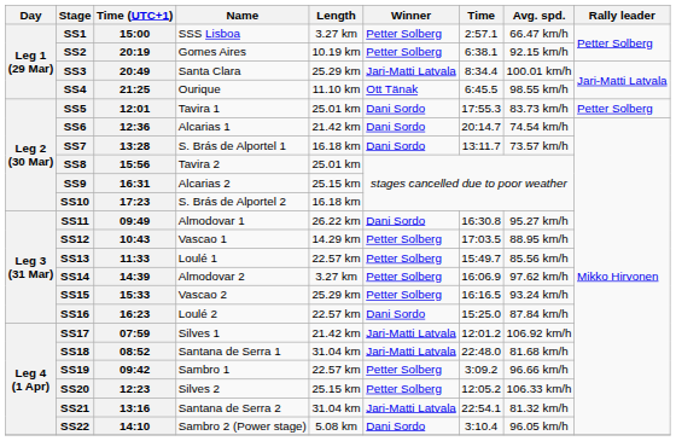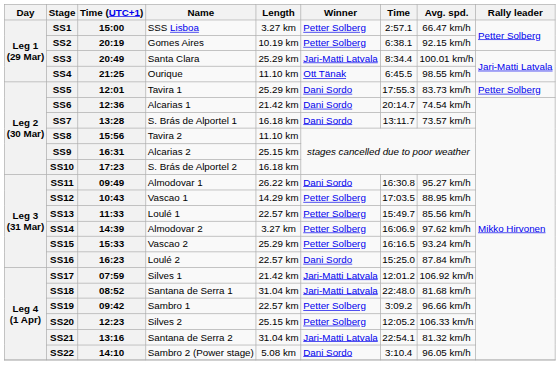SS5 | Length: 25.01 km -> 25.29 km
SS8 | Length: 25.01 km -> 11.10 km
